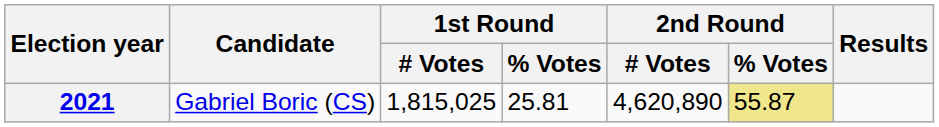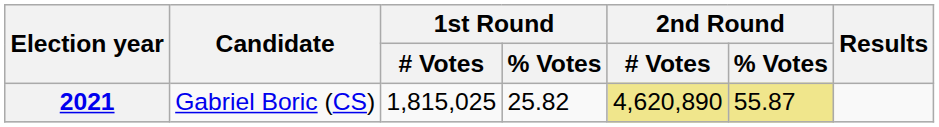2021 | 1st Round / % Votes: 25.81 -> 25.82
2021 | 2nd Round / # Votes: no background -> khaki background
